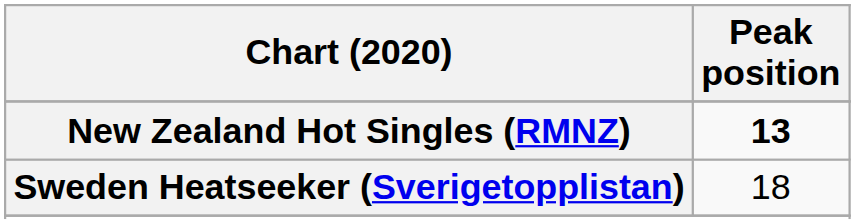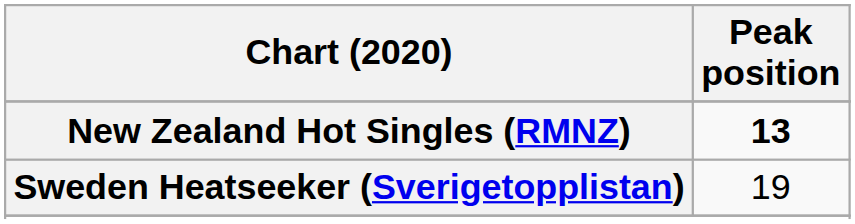Sweden Heatseeker (Sverigetopplistan) | Peak position: 18 -> 19
